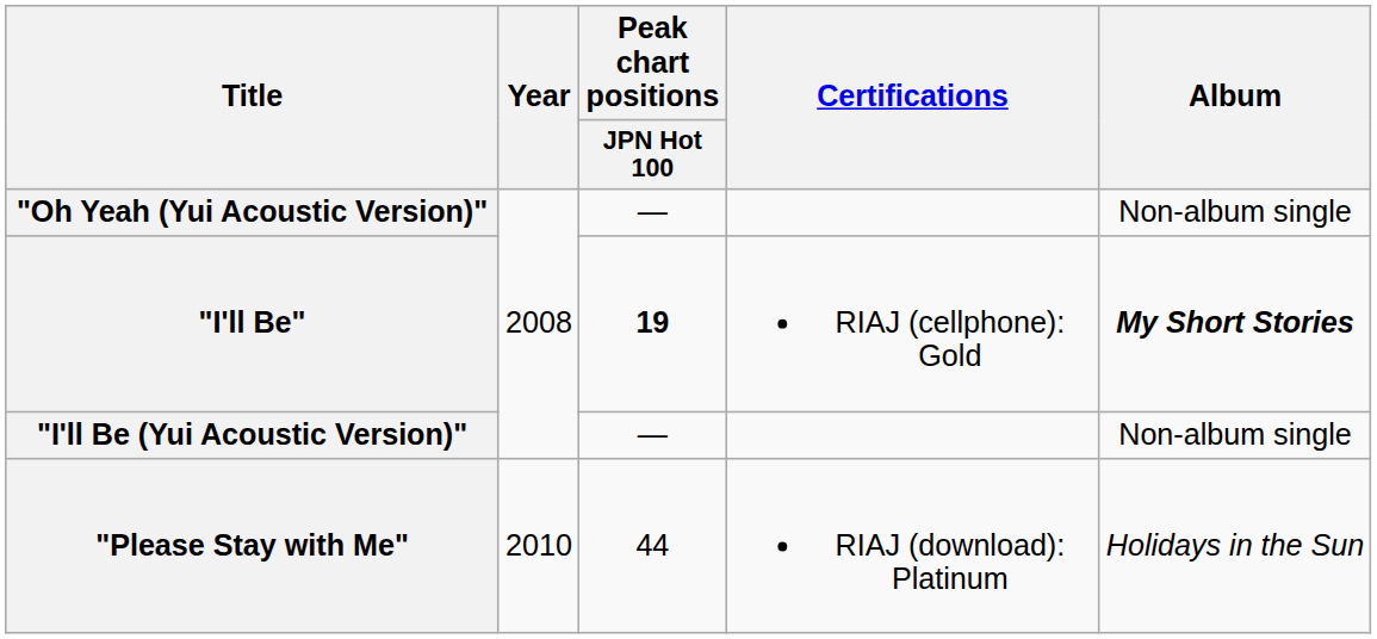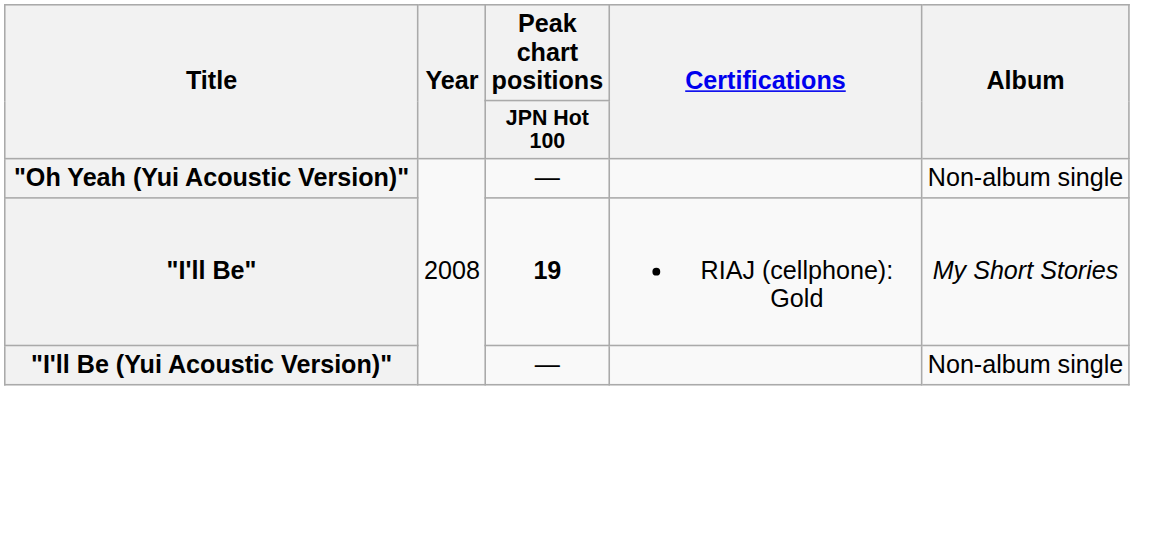"I'll Be" | Album: bold -> normal
- row: "Please Stay with Me" | 2010 | 44 | RIAJ (download): Platinum | Holidays in the Sun
